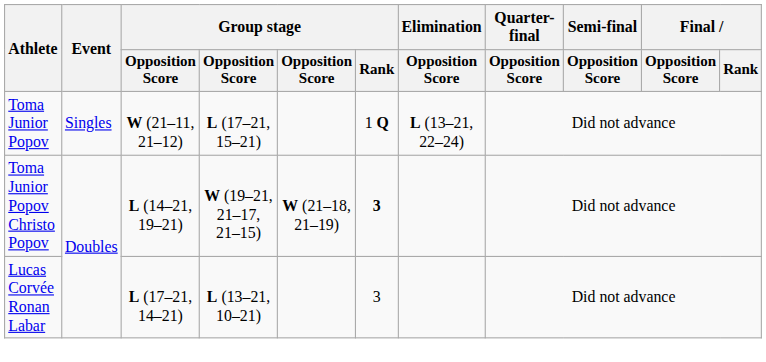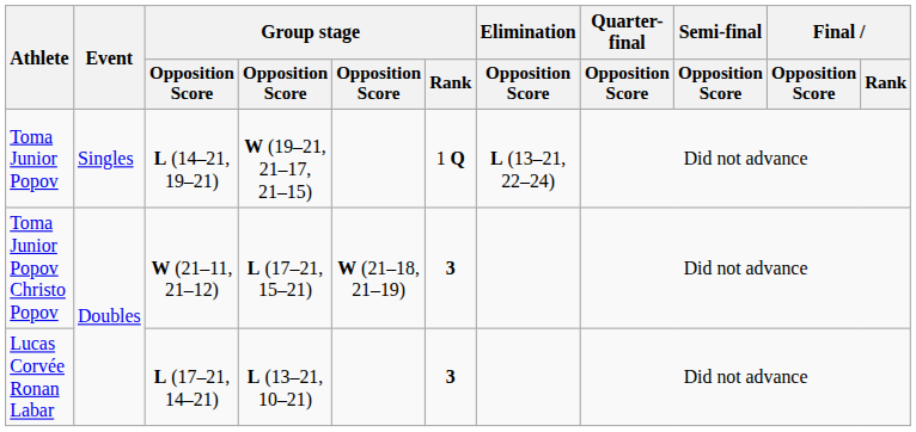Toma Junior Popov | column 3: W (21–11, 21–12) -> L (14–21, 19–21)
Toma Junior Popov | column 4: L (17–21, 15–21) -> W (19–21, 21–17, 21–15)
Toma Junior Popov Christo Popov | column 3: L (14–21, 19–21) -> W (21–11, 21–12)
Toma Junior Popov Christo Popov | column 4: W (19–21, 21–17, 21–15) -> L (17–21, 15–21)
Lucas Corvée Ronan Labar | Group stage / Rank: normal -> bold
